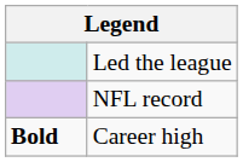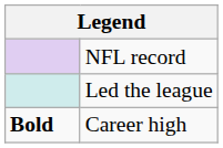rows swapped: NFL record <-> Led the league
